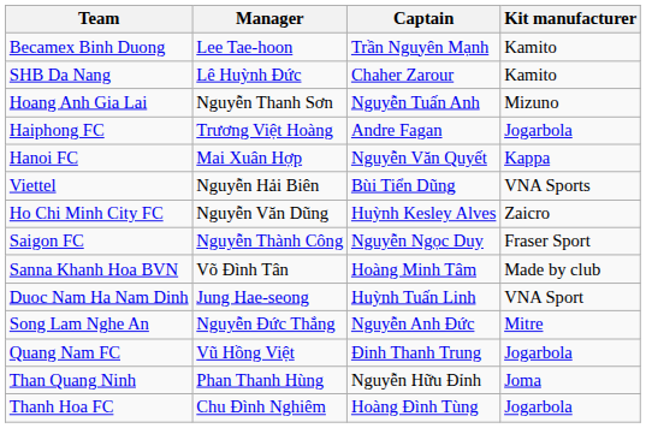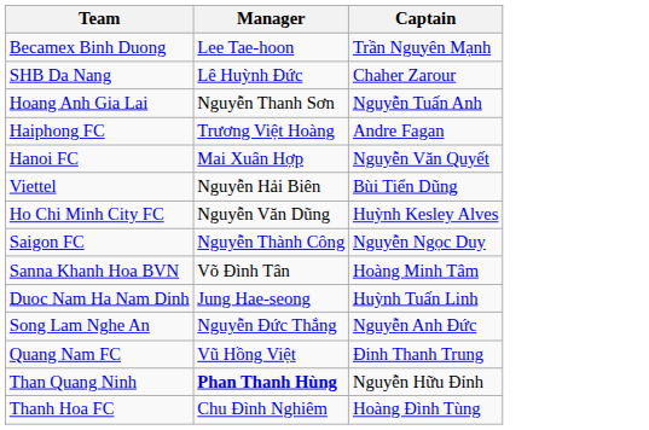- column: Kit manufacturer | Kamito | Kamito | Mizuno | Jogarbola | Kappa | VNA Sports | Zaicro | Fraser Sport | Made by club | VNA Sport | Mitre | Jogarbola | Joma | Jogarbola
Than Quang Ninh | Manager: normal -> bold
